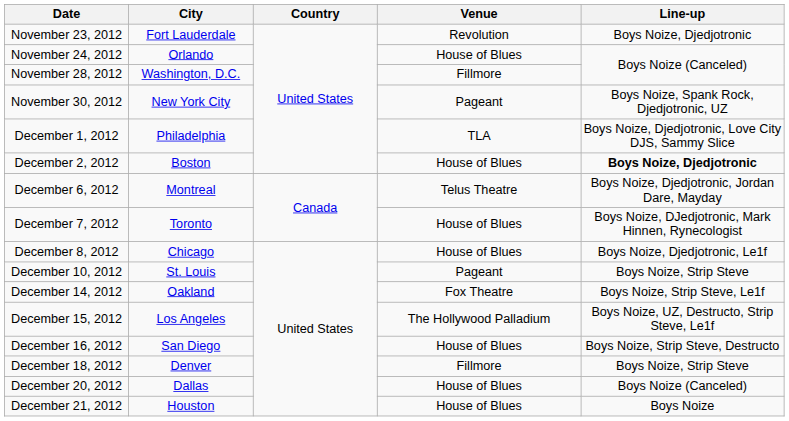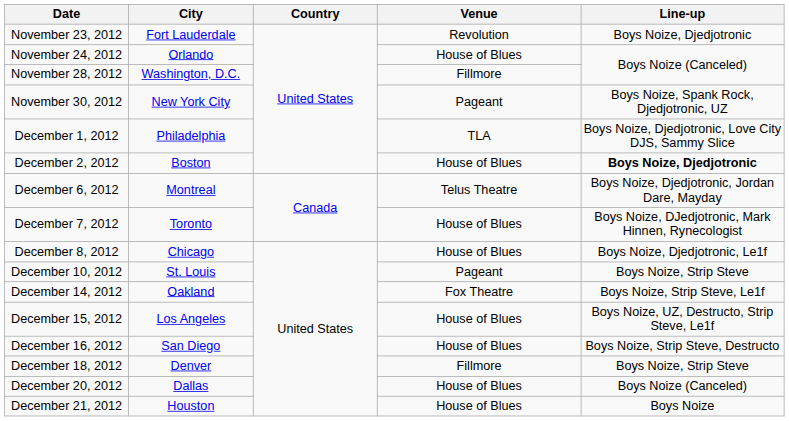December 15, 2012 | Venue: The Hollywood Palladium -> House of Blues
